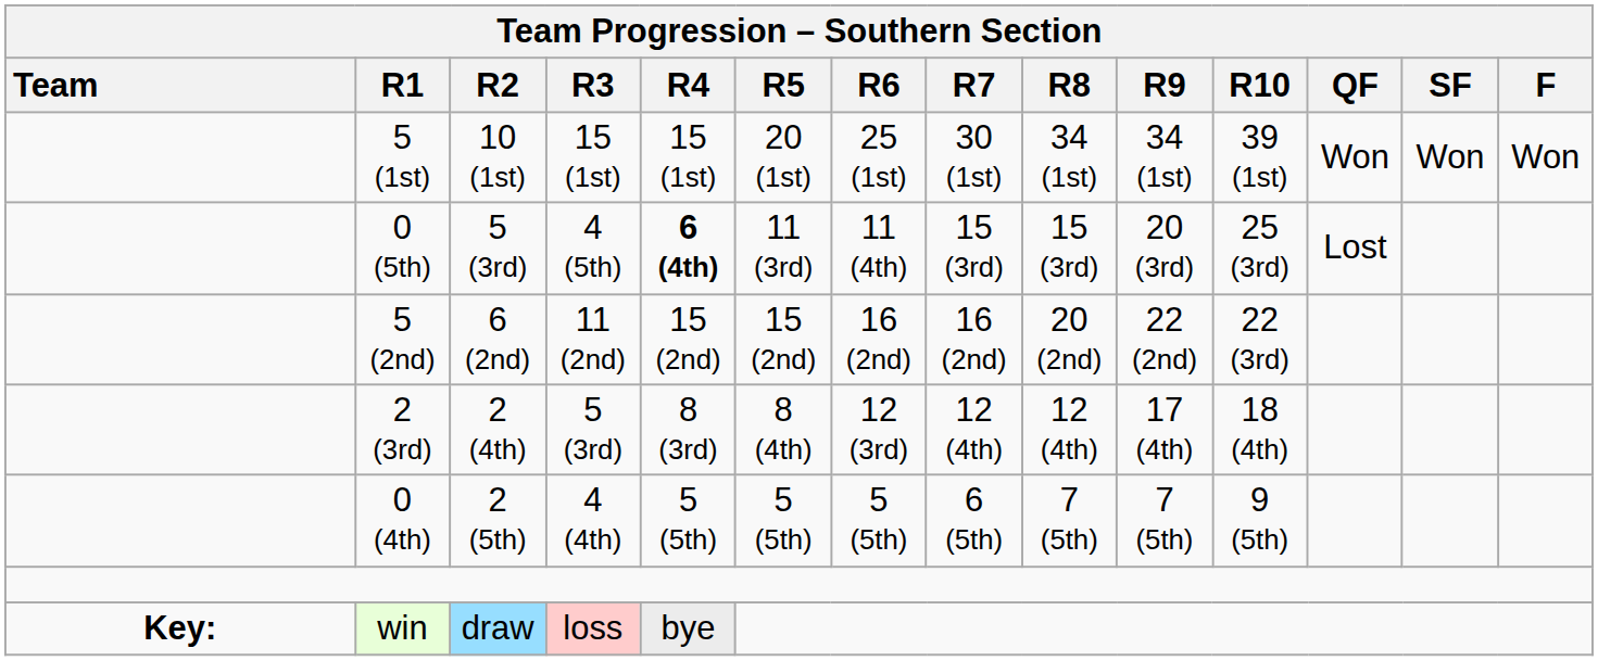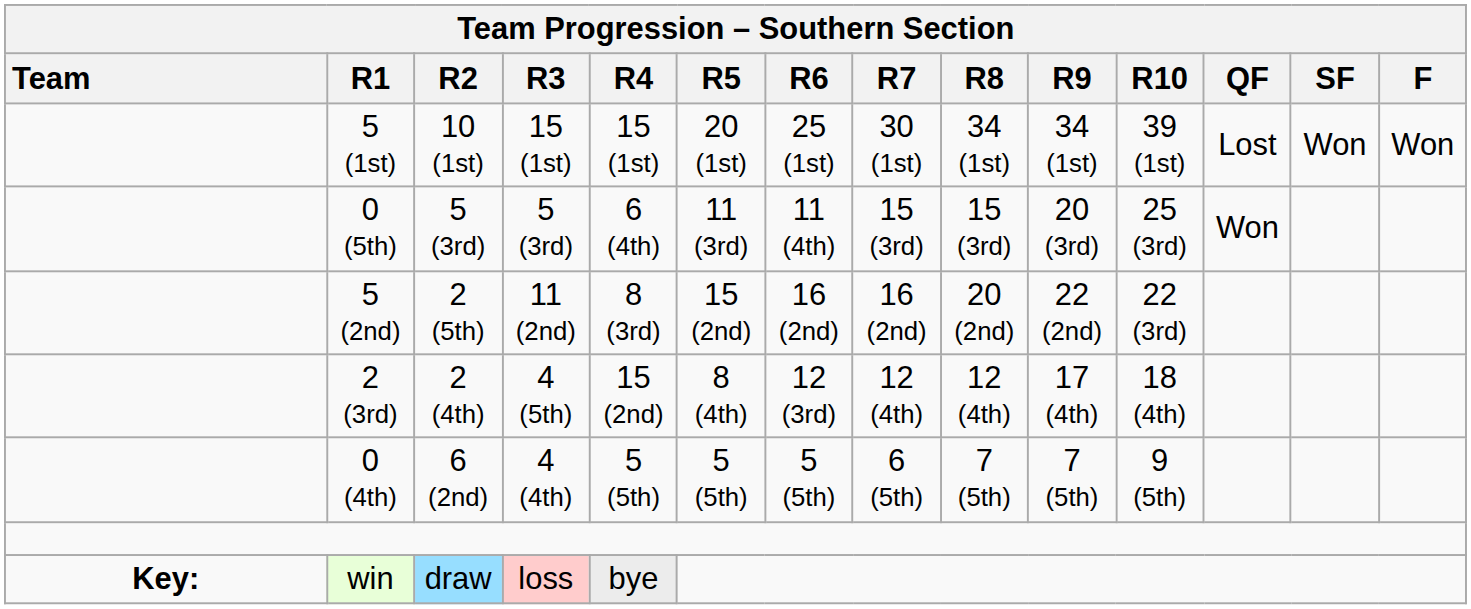5 (1st) | Team Progression – Southern Section / QF: Won -> Lost
0 (5th) | Team Progression – Southern Section / R3: 4 (5th) -> 5 (3rd)
0 (5th) | Team Progression – Southern Section / R4: bold -> normal
0 (5th) | Team Progression – Southern Section / QF: Lost -> Won
5 (2nd) | Team Progression – Southern Section / R2: 6 (2nd) -> 2 (5th)
5 (2nd) | Team Progression – Southern Section / R4: 15 (2nd) -> 8 (3rd)
2 (3rd) | Team Progression – Southern Section / R3: 5 (3rd) -> 4 (5th)
2 (3rd) | Team Progression – Southern Section / R4: 8 (3rd) -> 15 (2nd)
0 (4th) | Team Progression – Southern Section / R2: 2 (5th) -> 6 (2nd)
